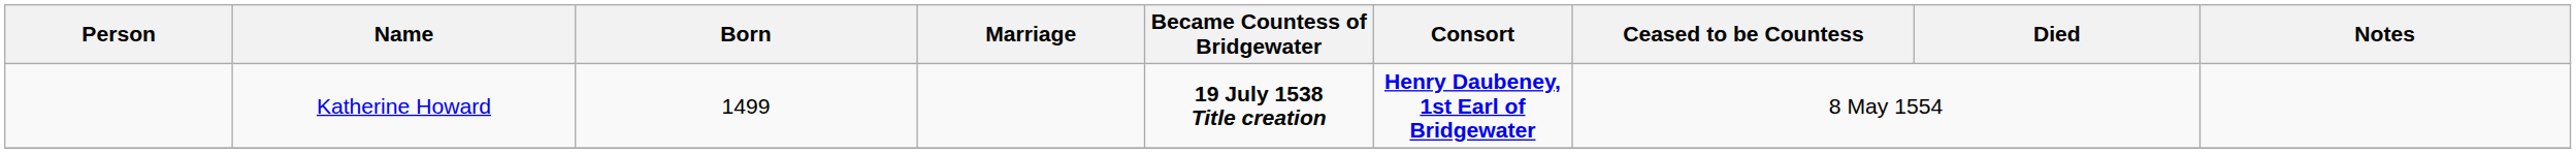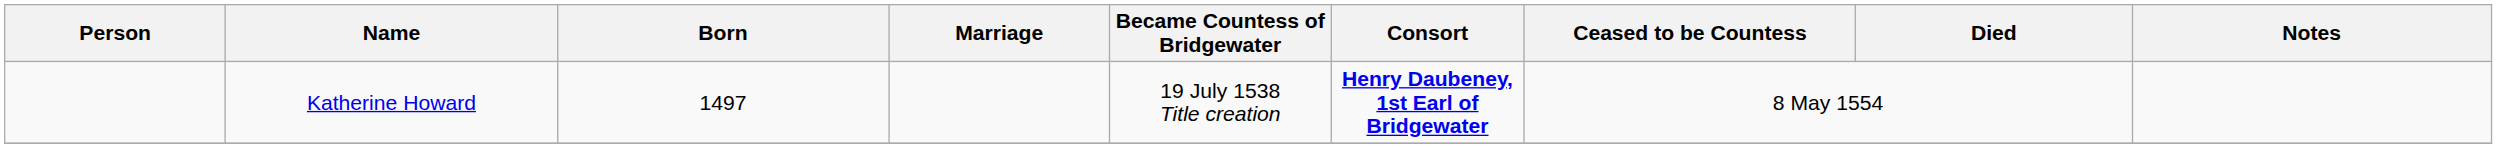Katherine Howard | Born: 1499 -> 1497
Katherine Howard | Became Countess of Bridgewater: bold -> normal
